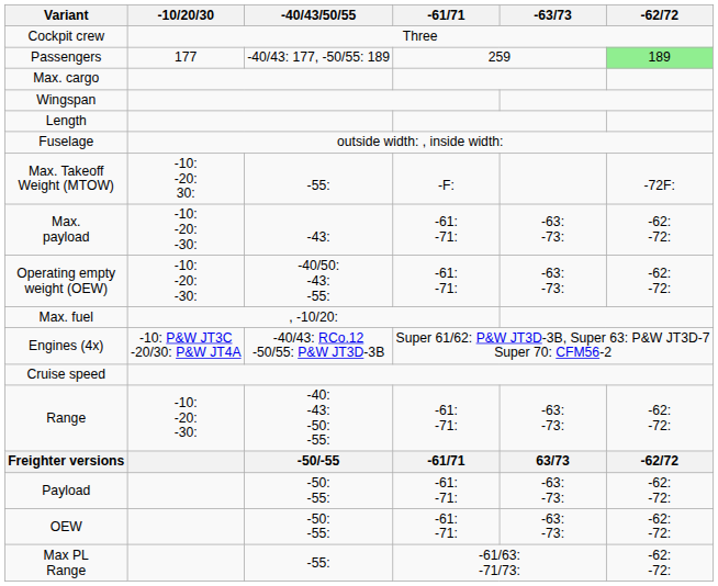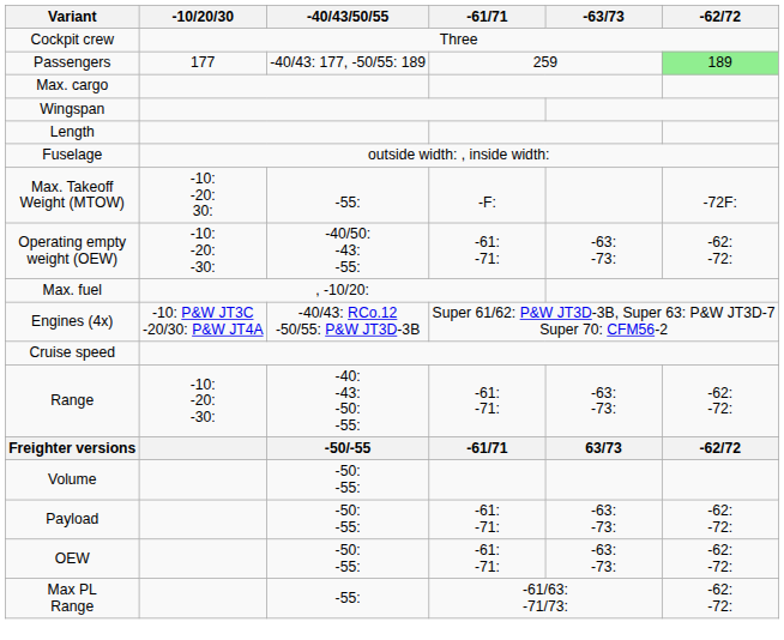- row: Max. payload | -10: -20: -30: | -43: | -61: -71: | -63: -73: | -62: -72:
+ row: Volume | -50: -55:
